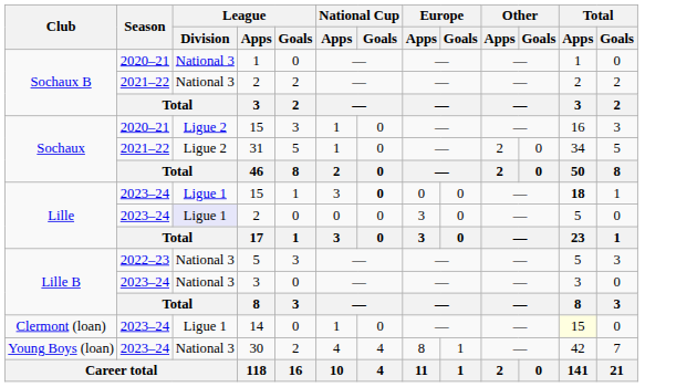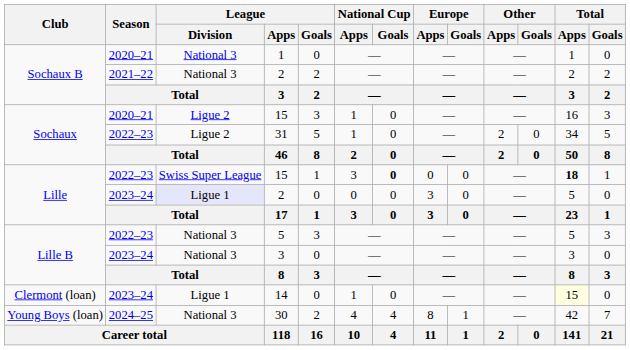31 | Season: 2021–22 -> 2022–23
Lille / 15 | Season: 2023–24 -> 2022–23
Lille / 15 | League / Division: Ligue 1 -> Swiss Super League
30 | Season: 2023–24 -> 2024–25
